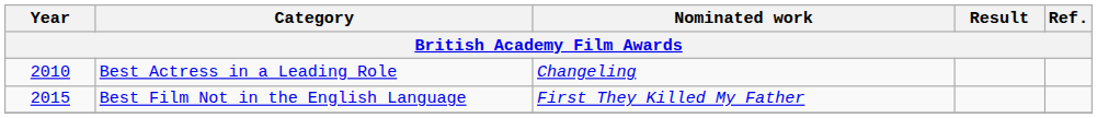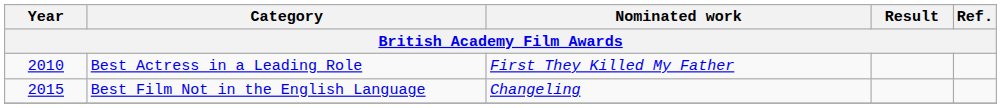Best Actress in a Leading Role | Nominated work: Changeling -> First They Killed My Father
Best Film Not in the English Language | Nominated work: First They Killed My Father -> Changeling
